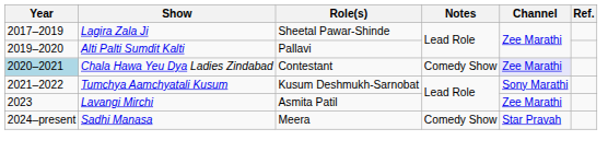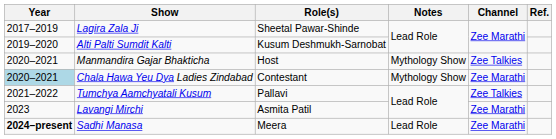Alti Palti Sumdit Kalti | Role(s): Pallavi -> Kusum Deshmukh-Sarnobat
+ row: 2020–2021 | Manmandira Gajar Bhakticha | Host | Mythology Show | Zee Talkies
Chala Hawa Yeu Dya Ladies Zindabad | Notes: Comedy Show -> Mythology Show
Chala Hawa Yeu Dya Ladies Zindabad | Channel: lavender background -> no background
Tumchya Aamchyatali Kusum | Role(s): Kusum Deshmukh-Sarnobat -> Pallavi
Tumchya Aamchyatali Kusum | Channel: Sony Marathi -> Zee Talkies
Sadhi Manasa | Year: normal -> bold
Sadhi Manasa | Notes: Comedy Show -> Lead Role
Sadhi Manasa | Channel: Star Pravah -> Zee Marathi
